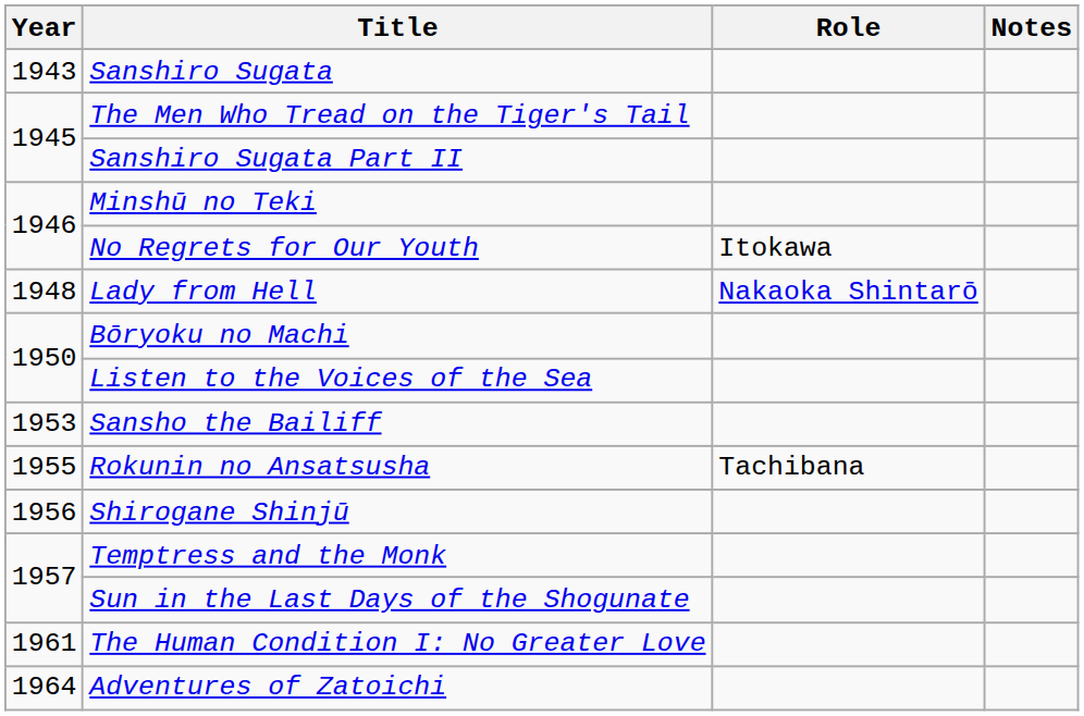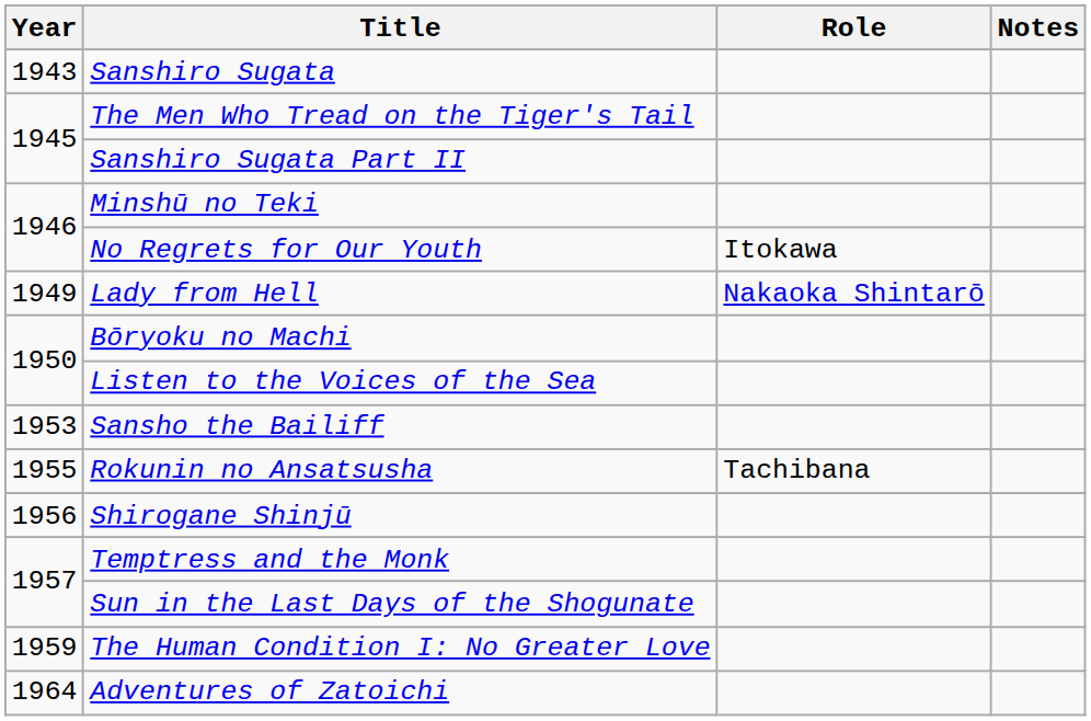Lady from Hell | Year: 1948 -> 1949
The Human Condition I: No Greater Love | Year: 1961 -> 1959
